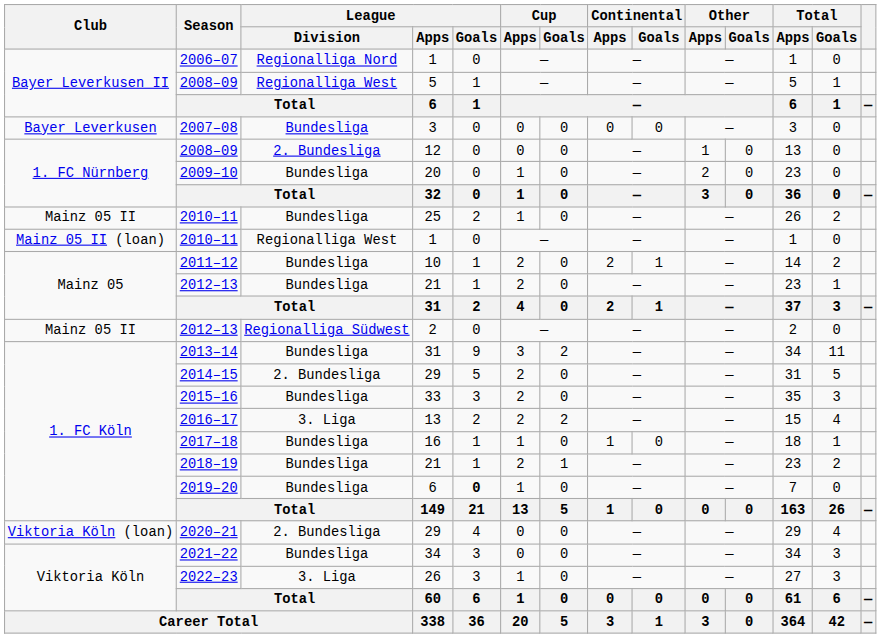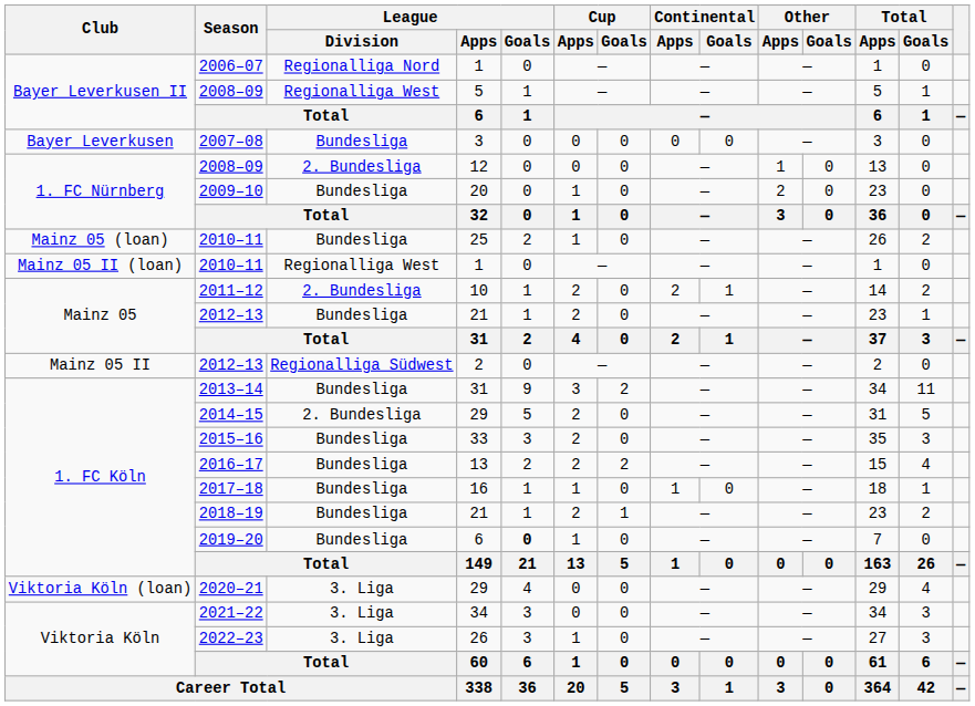2010–11 / 25 | Club: Mainz 05 II -> Mainz 05 (loan)
2011–12 | League / Division: Bundesliga -> 2. Bundesliga
2016–17 | League / Division: 3. Liga -> Bundesliga
2020–21 | League / Division: 2. Bundesliga -> 3. Liga
2021–22 | League / Division: Bundesliga -> 3. Liga
